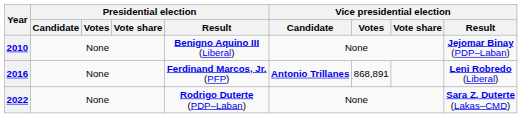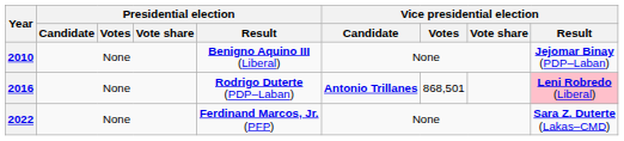2016 | Presidential election / Result: Ferdinand Marcos, Jr. (PFP) -> Rodrigo Duterte (PDP–Laban)
2016 | Vice presidential election / Votes: 868,891 -> 868,501
2016 | Vice presidential election / Result: no background -> pink background
2022 | Presidential election / Result: Rodrigo Duterte (PDP–Laban) -> Ferdinand Marcos, Jr. (PFP)
